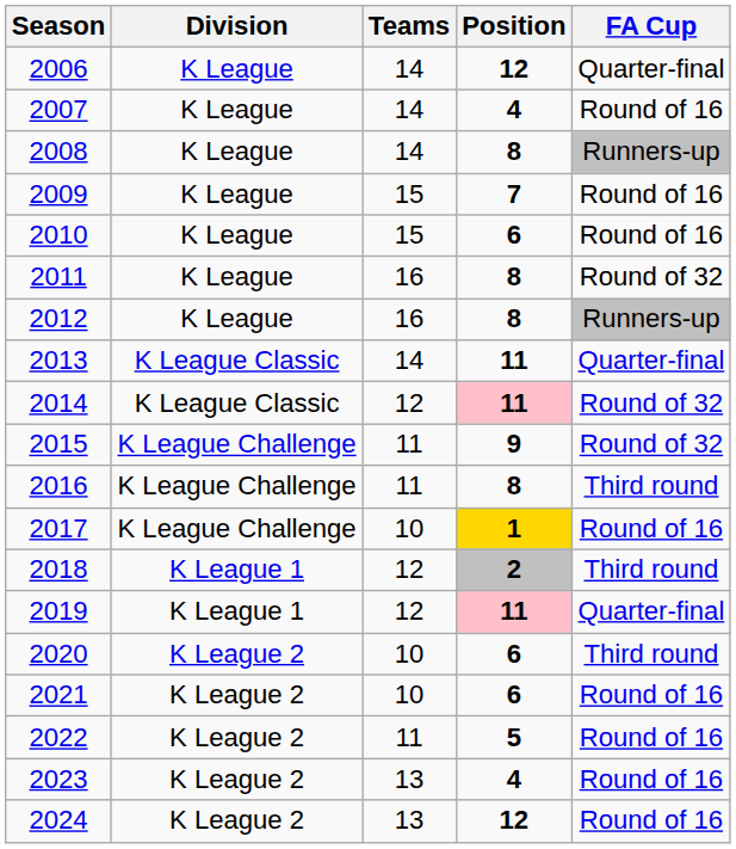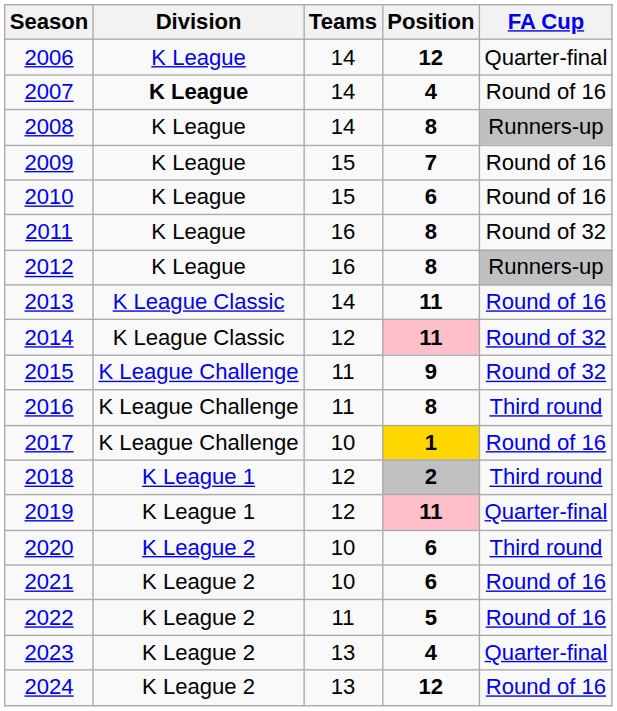2007 | Division: normal -> bold
2013 | FA Cup: Quarter-final -> Round of 16
2023 | FA Cup: Round of 16 -> Quarter-final
